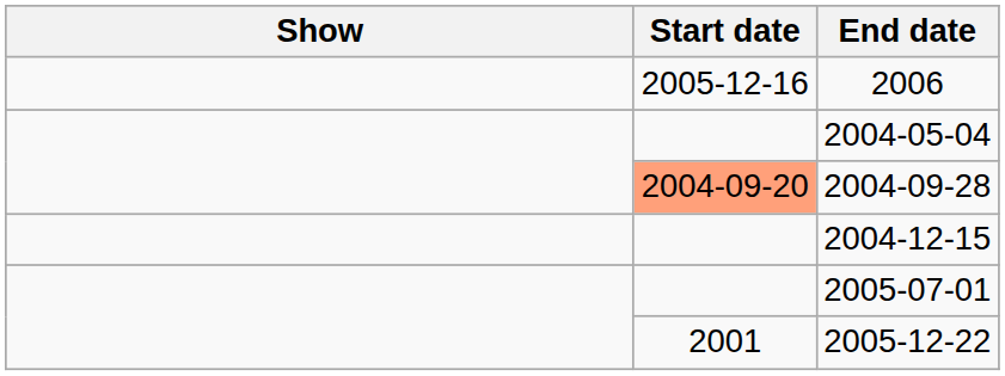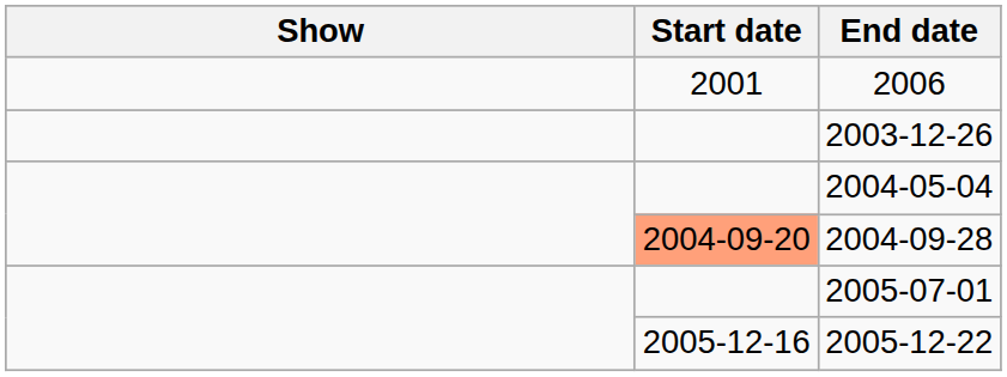2006 | Start date: 2005-12-16 -> 2001
+ row: 2003-12-26
- row: 2004-12-15
2005-12-22 | Start date: 2001 -> 2005-12-16
